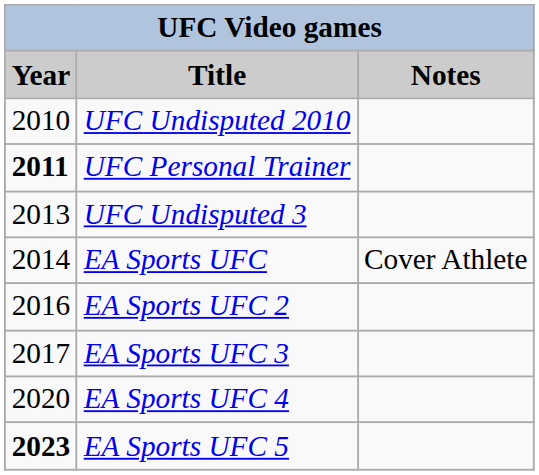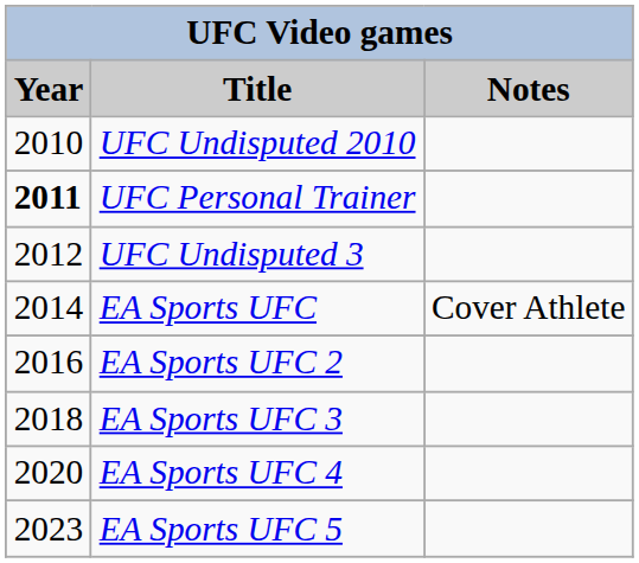UFC Undisputed 3 | Year: 2013 -> 2012
EA Sports UFC 3 | Year: 2017 -> 2018
EA Sports UFC 5 | Year: bold -> normal
